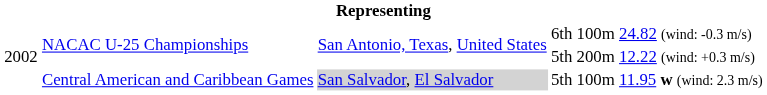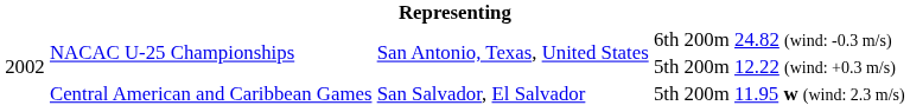NACAC U-25 Championships / 6th | column 5: 100m -> 200m
Central American and Caribbean Games | column 3: lightgrey background -> no background
Central American and Caribbean Games | column 5: 100m -> 200m
